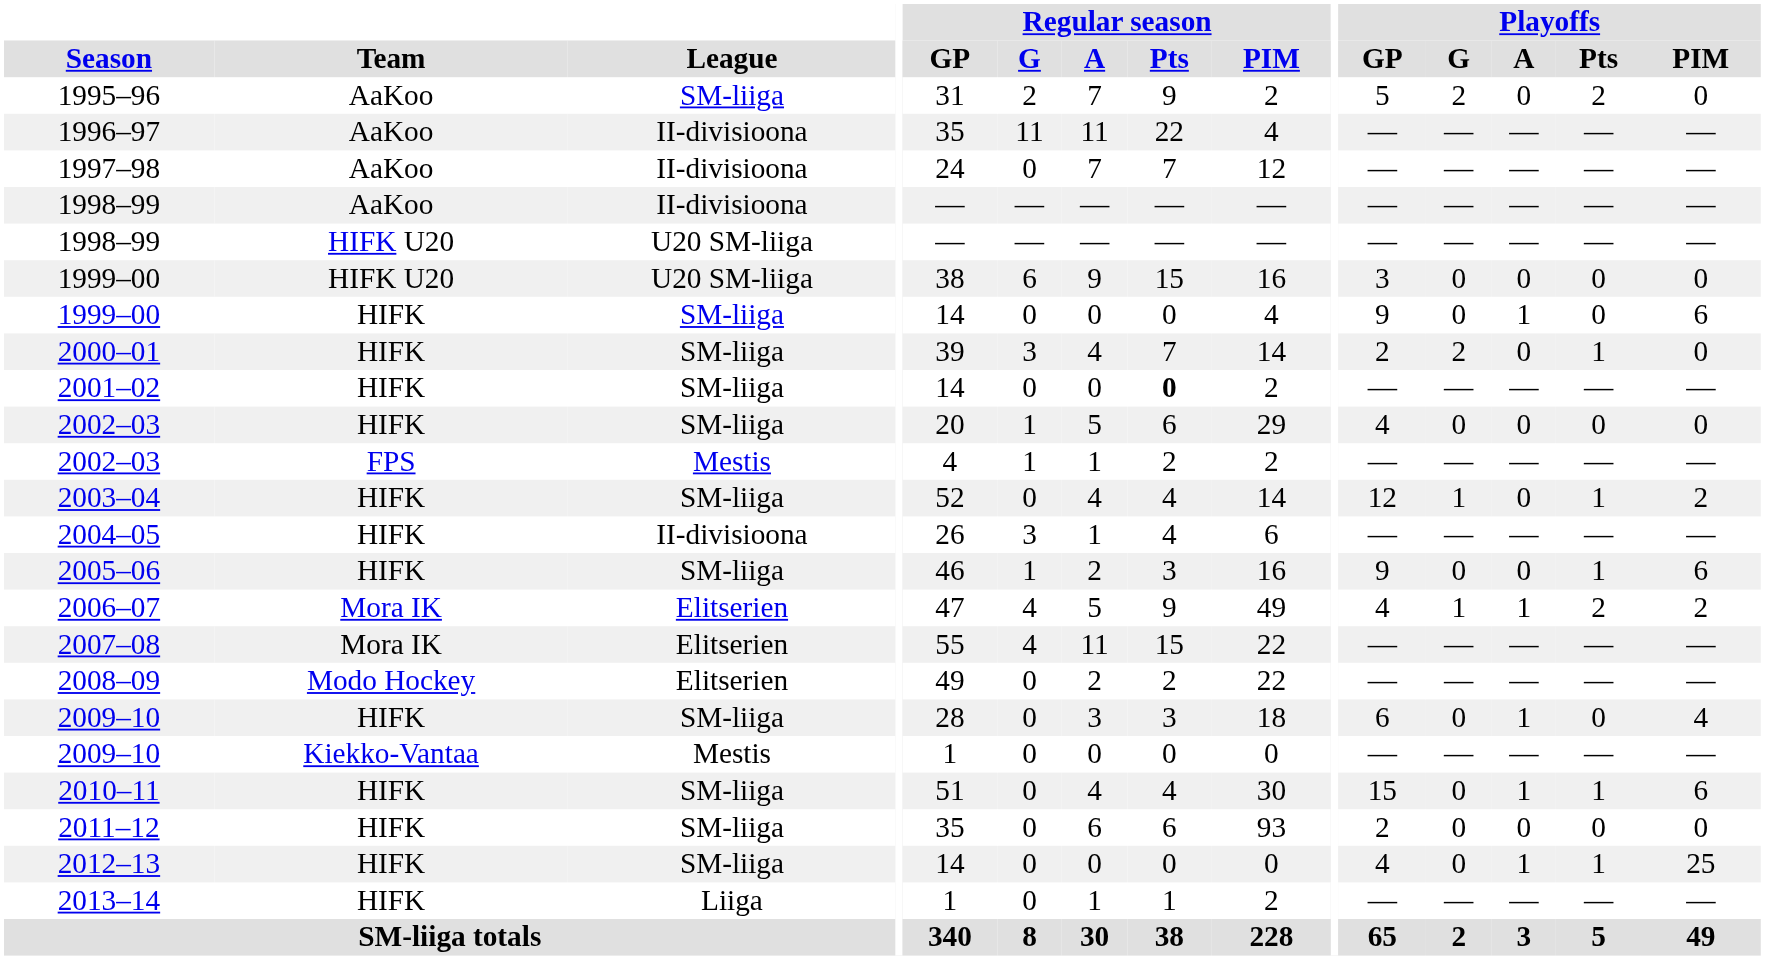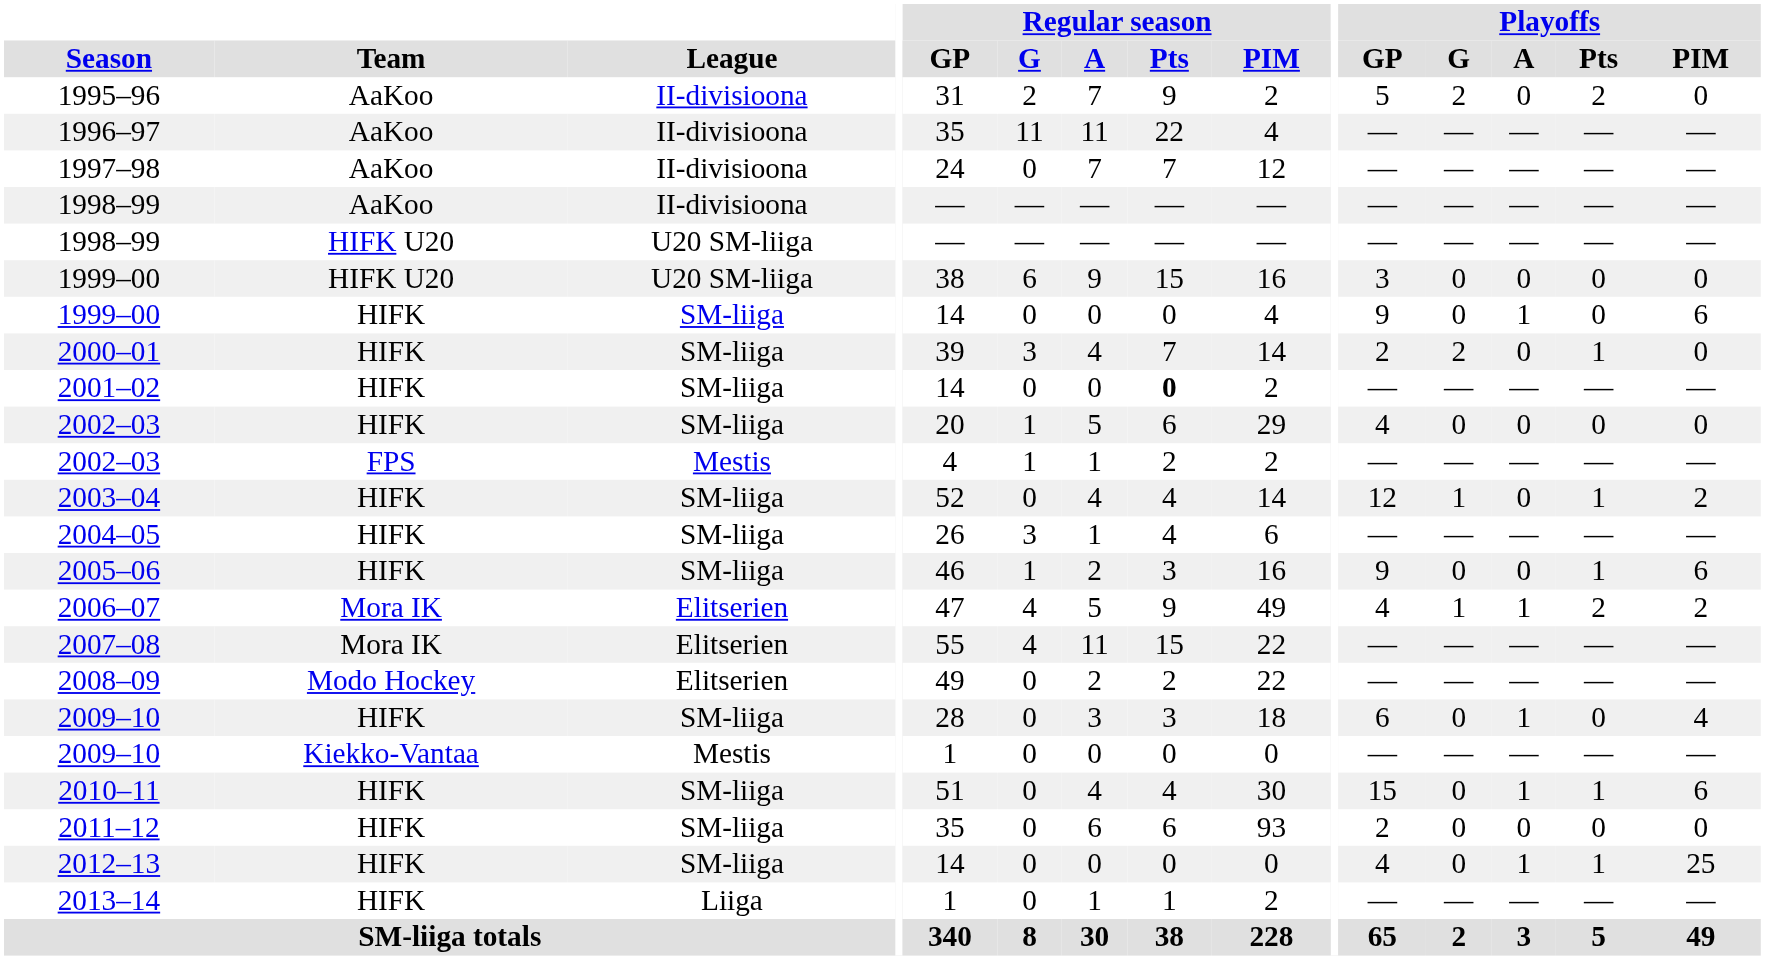1995–96 | League: SM-liiga -> II-divisioona
2004–05 | League: II-divisioona -> SM-liiga
